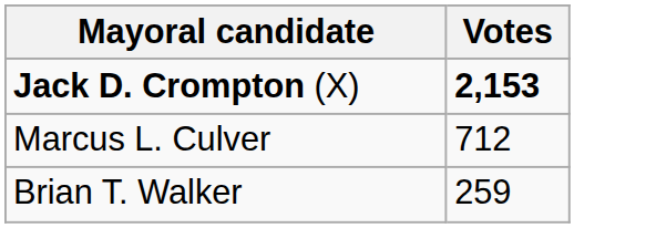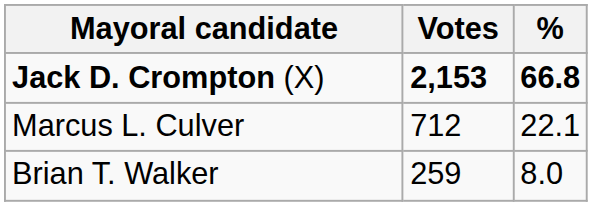+ column: % | 66.8 | 22.1 | 8.0
